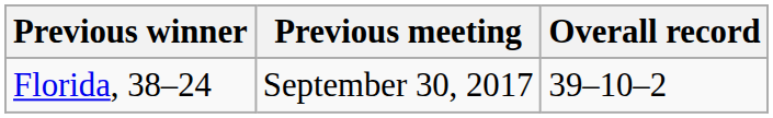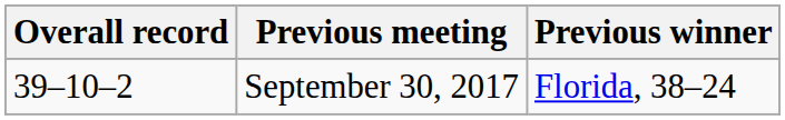columns swapped: Overall record <-> Previous winner
